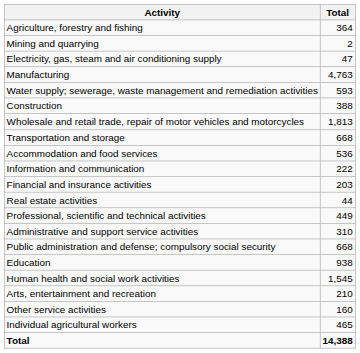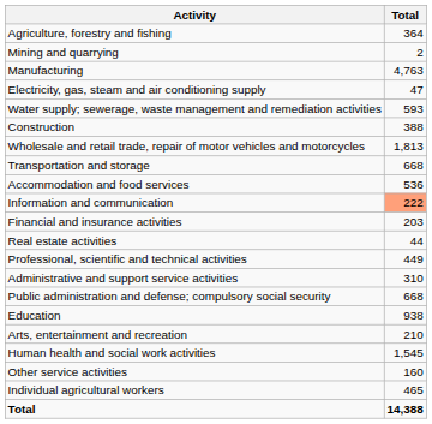rows swapped: Manufacturing <-> Electricity, gas, steam and air conditioning supply
Information and communication | Total: no background -> lightsalmon background
rows swapped: Human health and social work activities <-> Arts, entertainment and recreation
